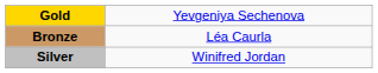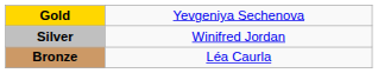rows swapped: Silver <-> Bronze
